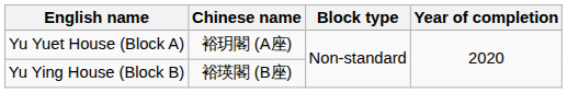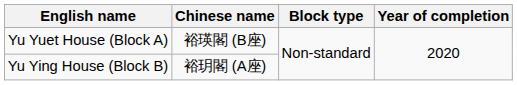Yu Yuet House (Block A) | Chinese name: 裕玥閣 (A座) -> 裕瑛閣 (B座)
Yu Ying House (Block B) | Chinese name: 裕瑛閣 (B座) -> 裕玥閣 (A座)
